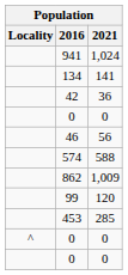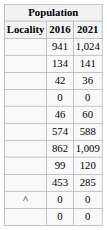46 | 2021: 56 -> 60
